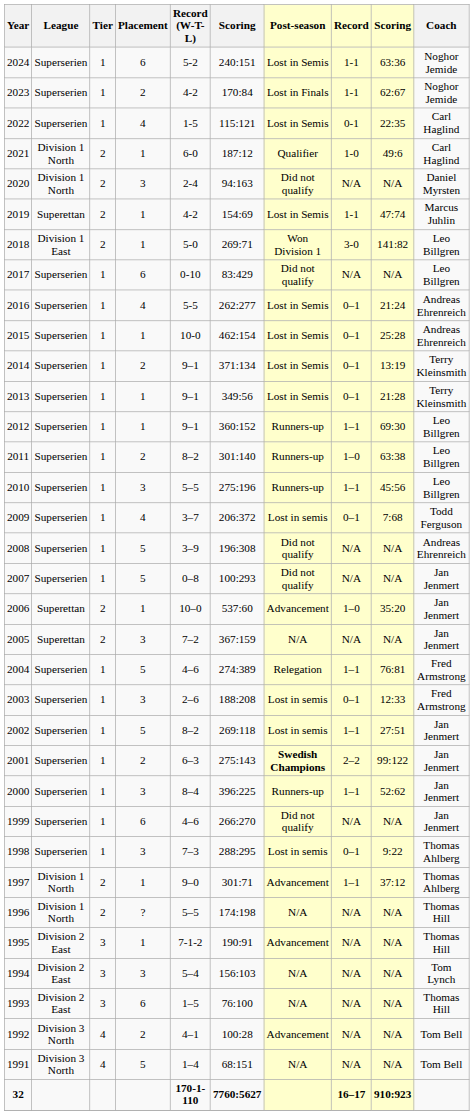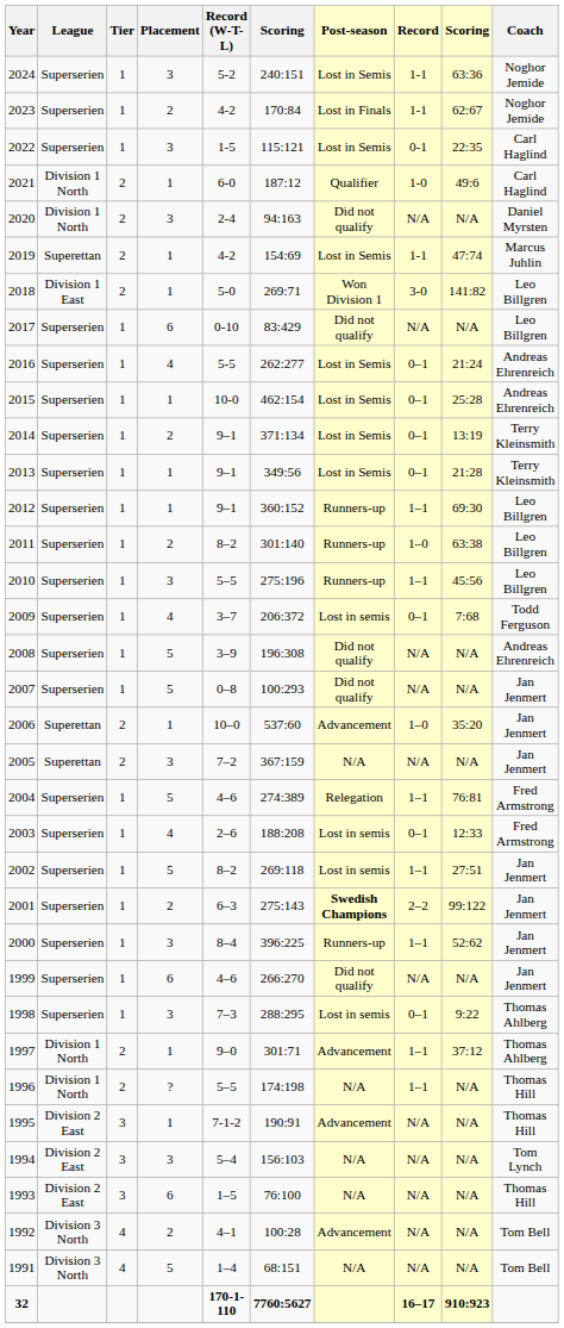2024 | Placement: 6 -> 3
2022 | Placement: 4 -> 3
2003 | Placement: 3 -> 4
1996 | Record: N/A -> 1–1
